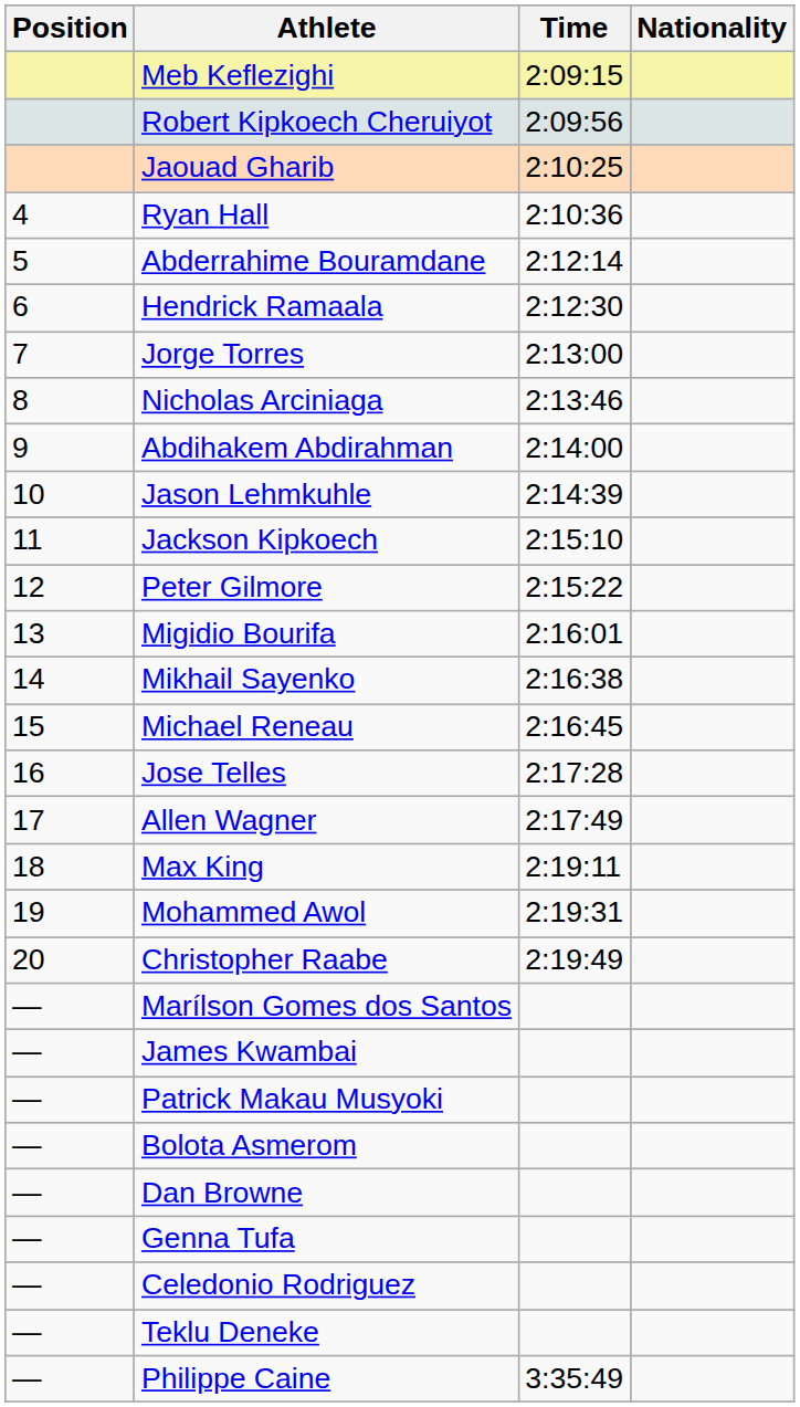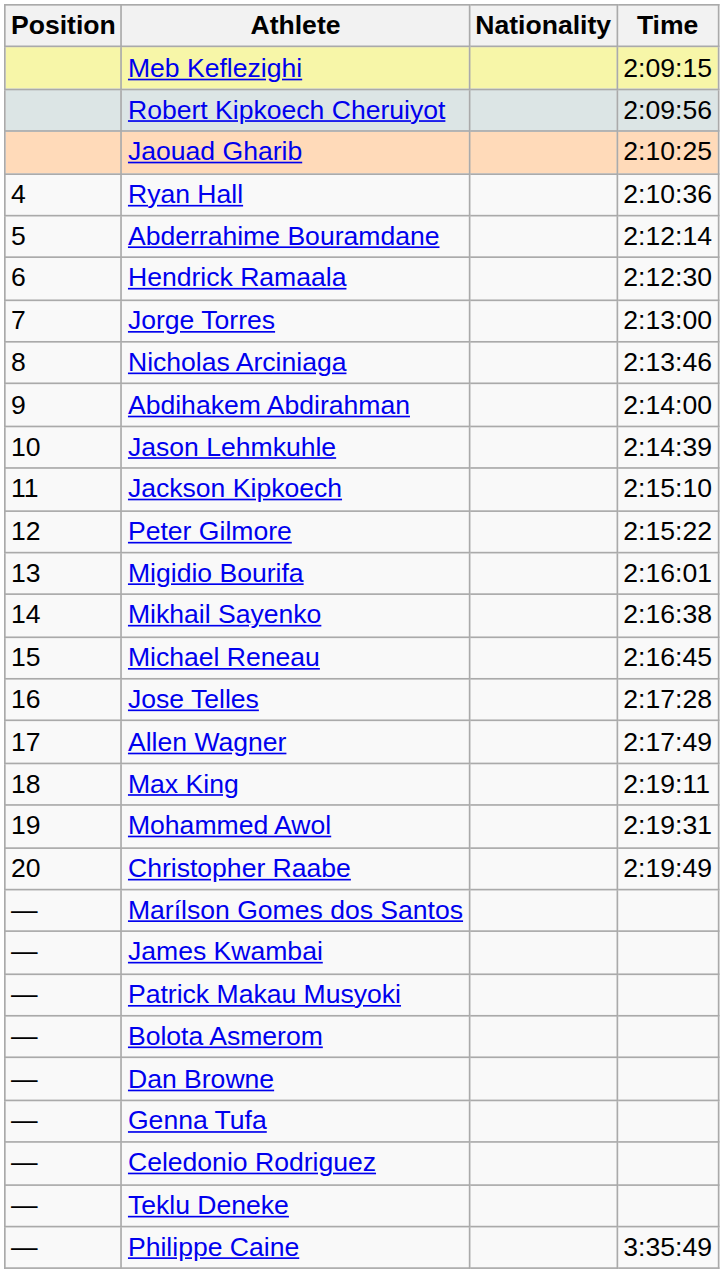columns swapped: Nationality <-> Time
